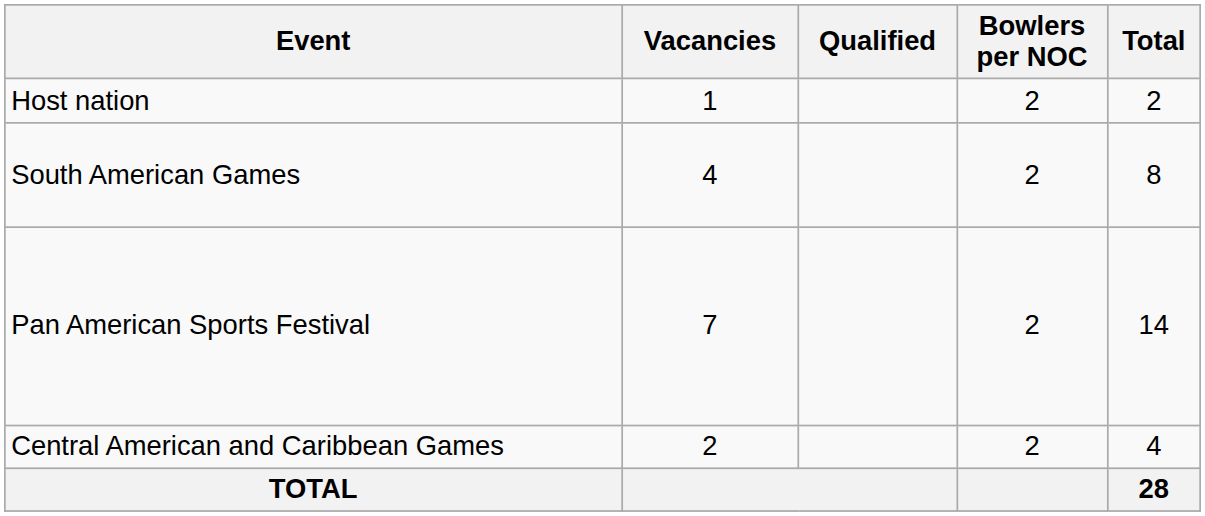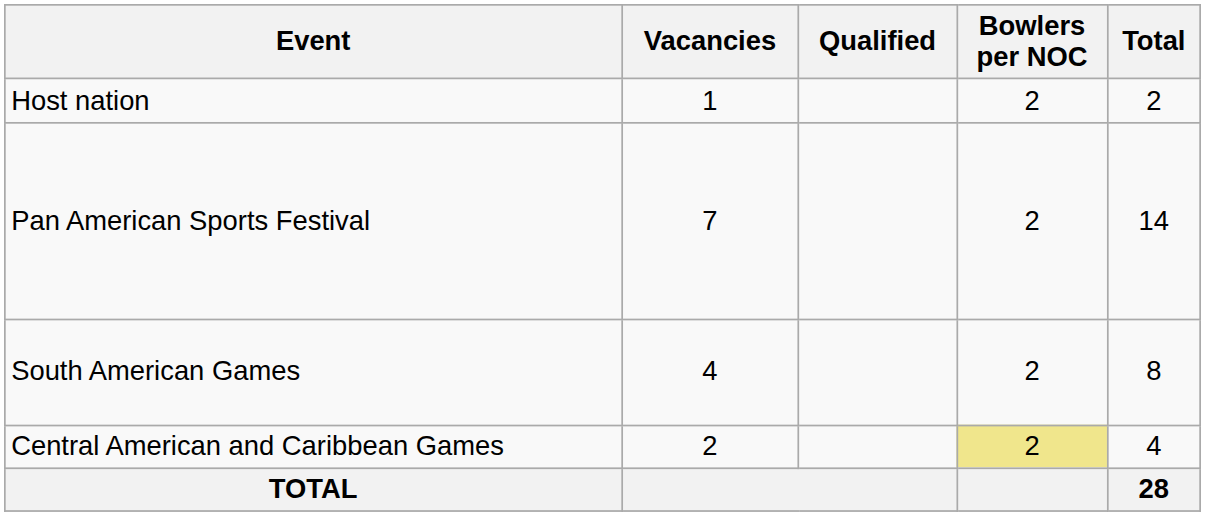rows swapped: South American Games <-> Pan American Sports Festival
Central American and Caribbean Games | Bowlers per NOC: no background -> khaki background
